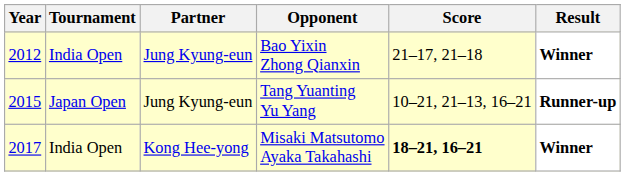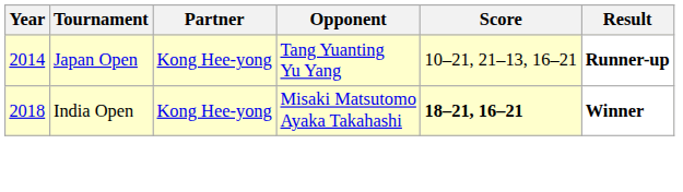- row: 2012 | India Open | Jung Kyung-eun | Bao Yixin Zhong Qianxin | 21–17, 21–18 | Winner
Tang Yuanting Yu Yang | Year: 2015 -> 2014
Tang Yuanting Yu Yang | Partner: Jung Kyung-eun -> Kong Hee-yong
Misaki Matsutomo Ayaka Takahashi | Year: 2017 -> 2018
